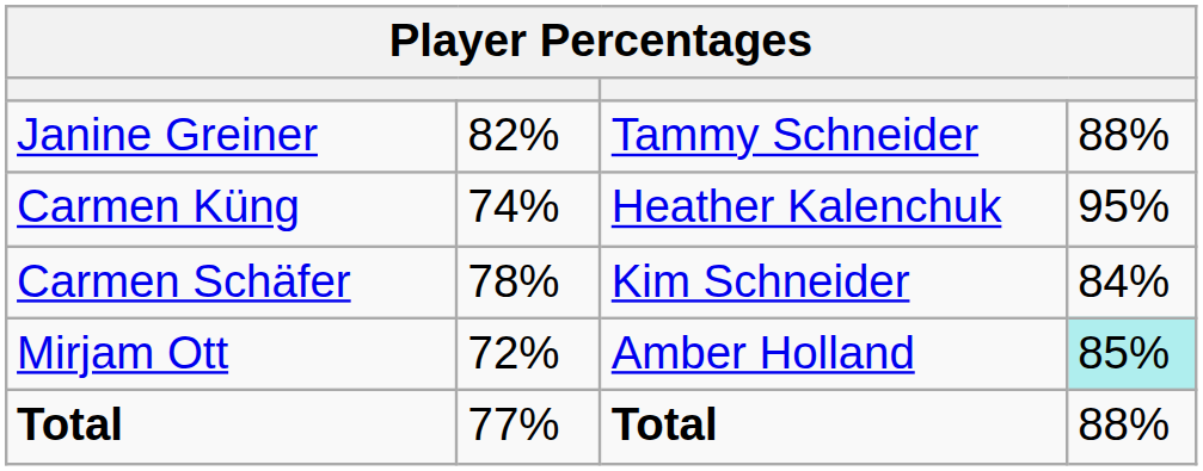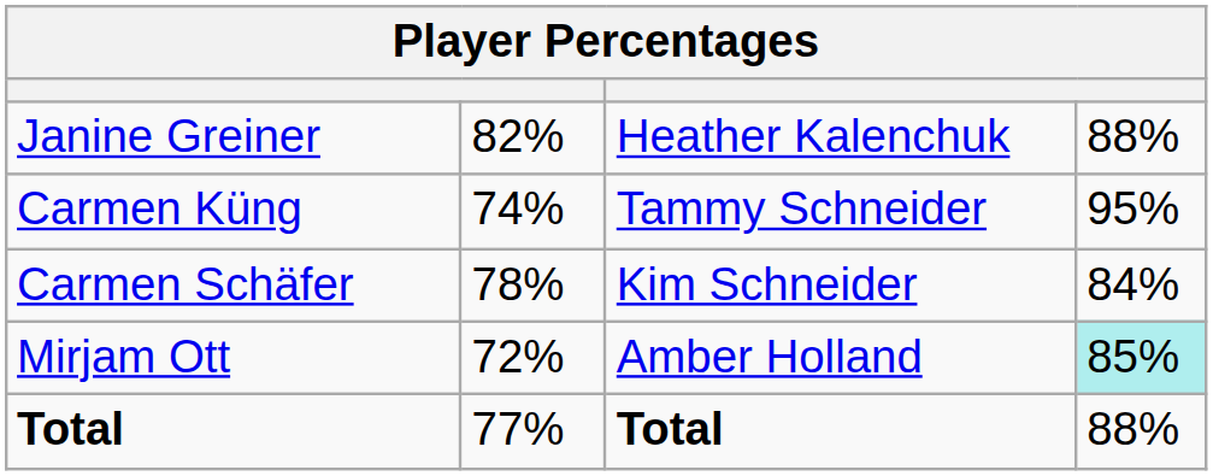Janine Greiner | column 3: Tammy Schneider -> Heather Kalenchuk
Carmen Küng | column 3: Heather Kalenchuk -> Tammy Schneider
